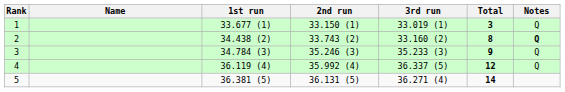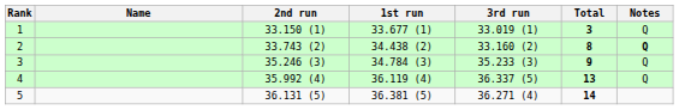columns swapped: 1st run <-> 2nd run
4 | Total: 12 -> 13
